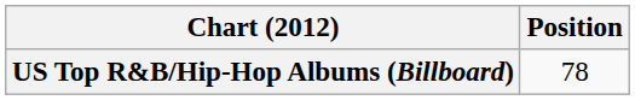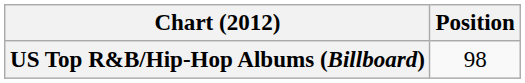US Top R&B/Hip-Hop Albums (Billboard) | Position: 78 -> 98
